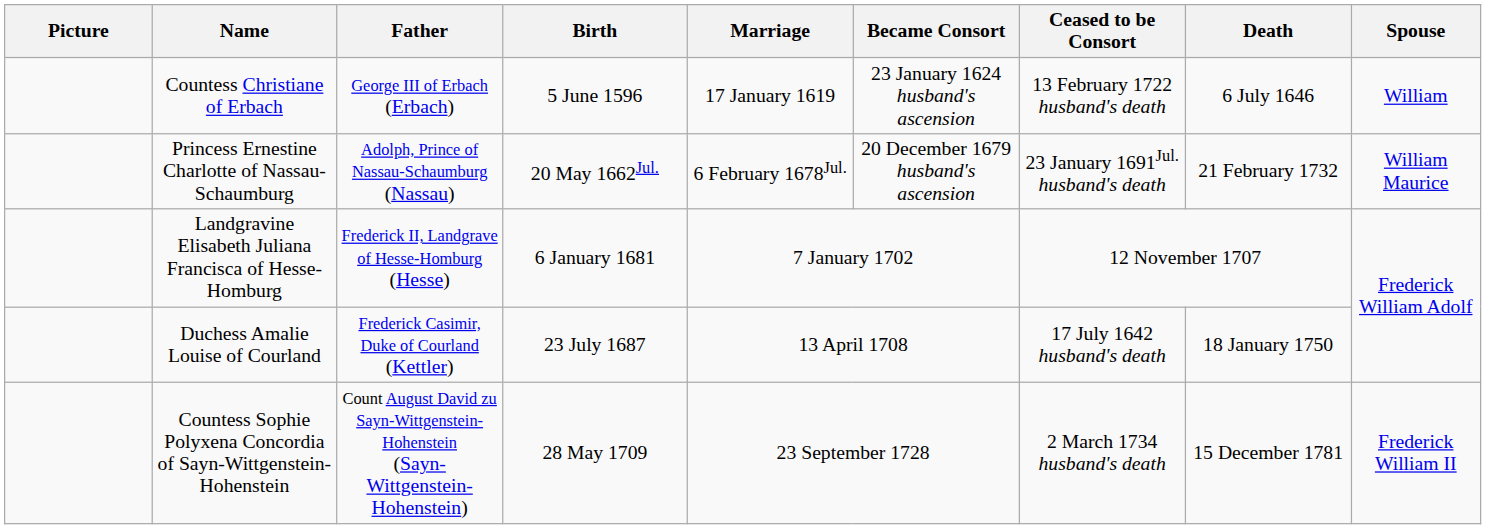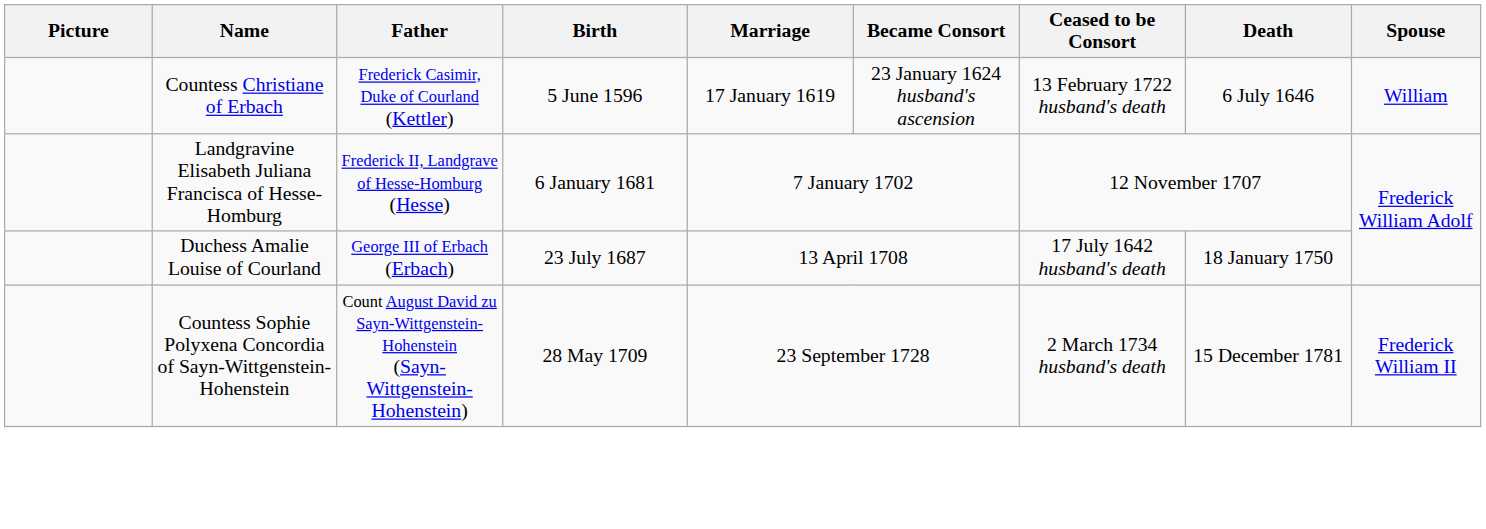Countess Christiane of Erbach | Father: George III of Erbach (Erbach) -> Frederick Casimir, Duke of Courland (Kettler)
- row: Princess Ernestine Charlotte of Nassau-Schaumburg | Adolph, Prince of Nassau-Schaumburg (Nassau) | 20 May 1662Jul. | 6 February 1678Jul. | 20 December 1679 husband's ascension | 23 January 1691Jul. husband's death | 21 February 1732 | William Maurice
Duchess Amalie Louise of Courland | Father: Frederick Casimir, Duke of Courland (Kettler) -> George III of Erbach (Erbach)
